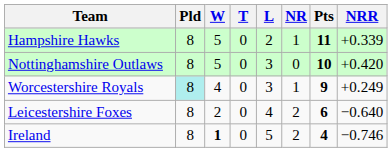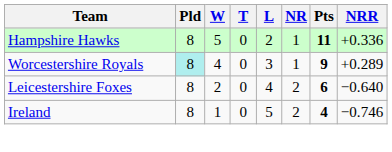Hampshire Hawks | NRR: +0.339 -> +0.336
- row: Nottinghamshire Outlaws | 8 | 5 | 0 | 3 | 0 | 10 | +0.420
Worcestershire Royals | NRR: +0.249 -> +0.289
Ireland | W: bold -> normal
